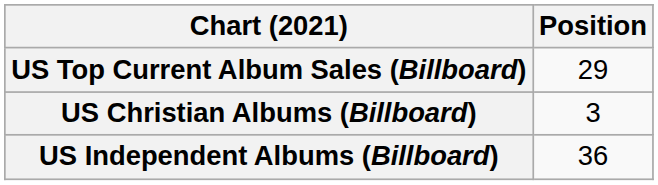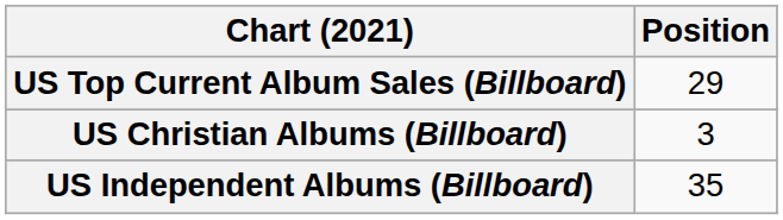US Independent Albums (Billboard) | Position: 36 -> 35
